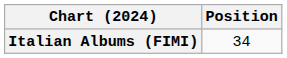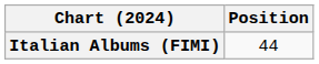Italian Albums (FIMI) | Position: 34 -> 44
